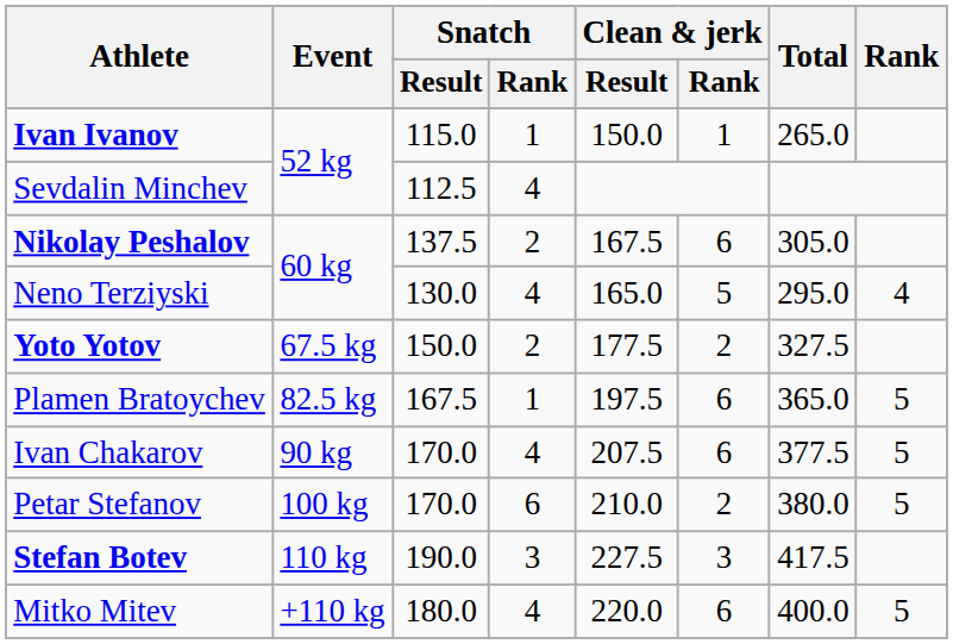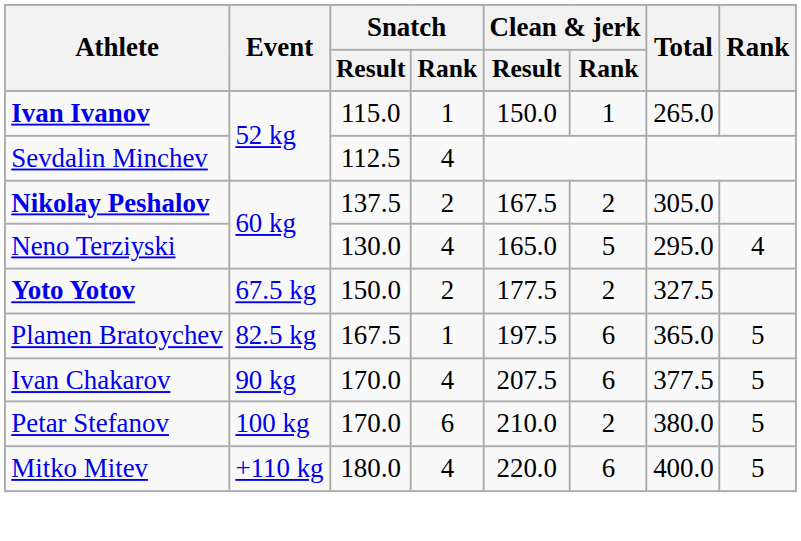Nikolay Peshalov | Clean & jerk / Rank: 6 -> 2
- row: Stefan Botev | 110 kg | 190.0 | 3 | 227.5 | 3 | 417.5
